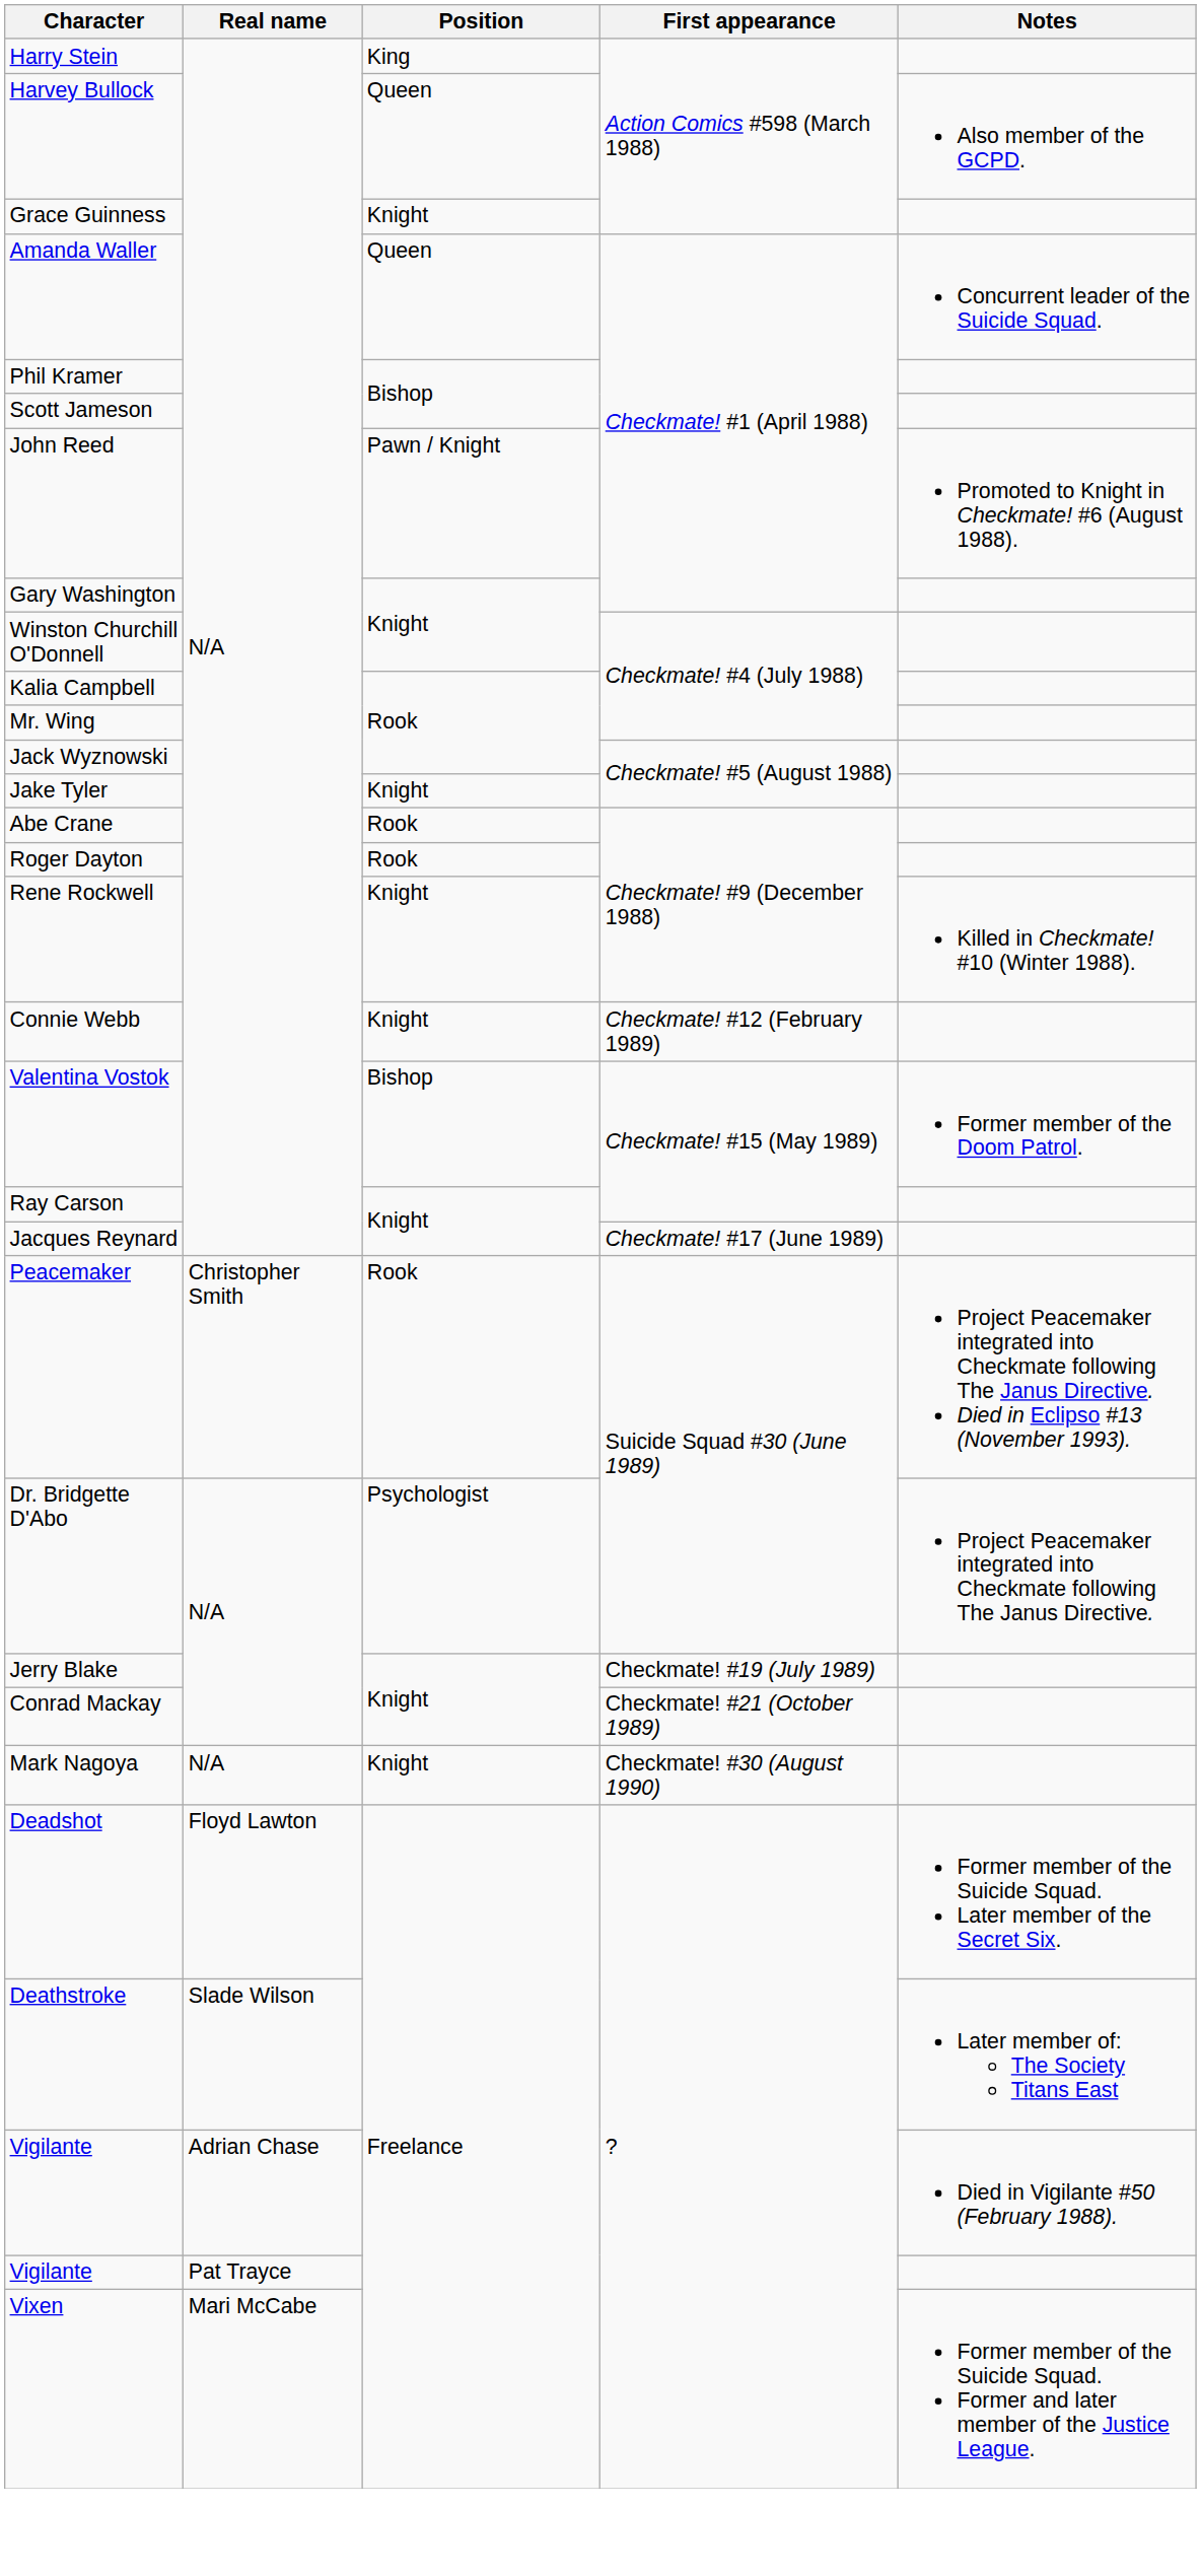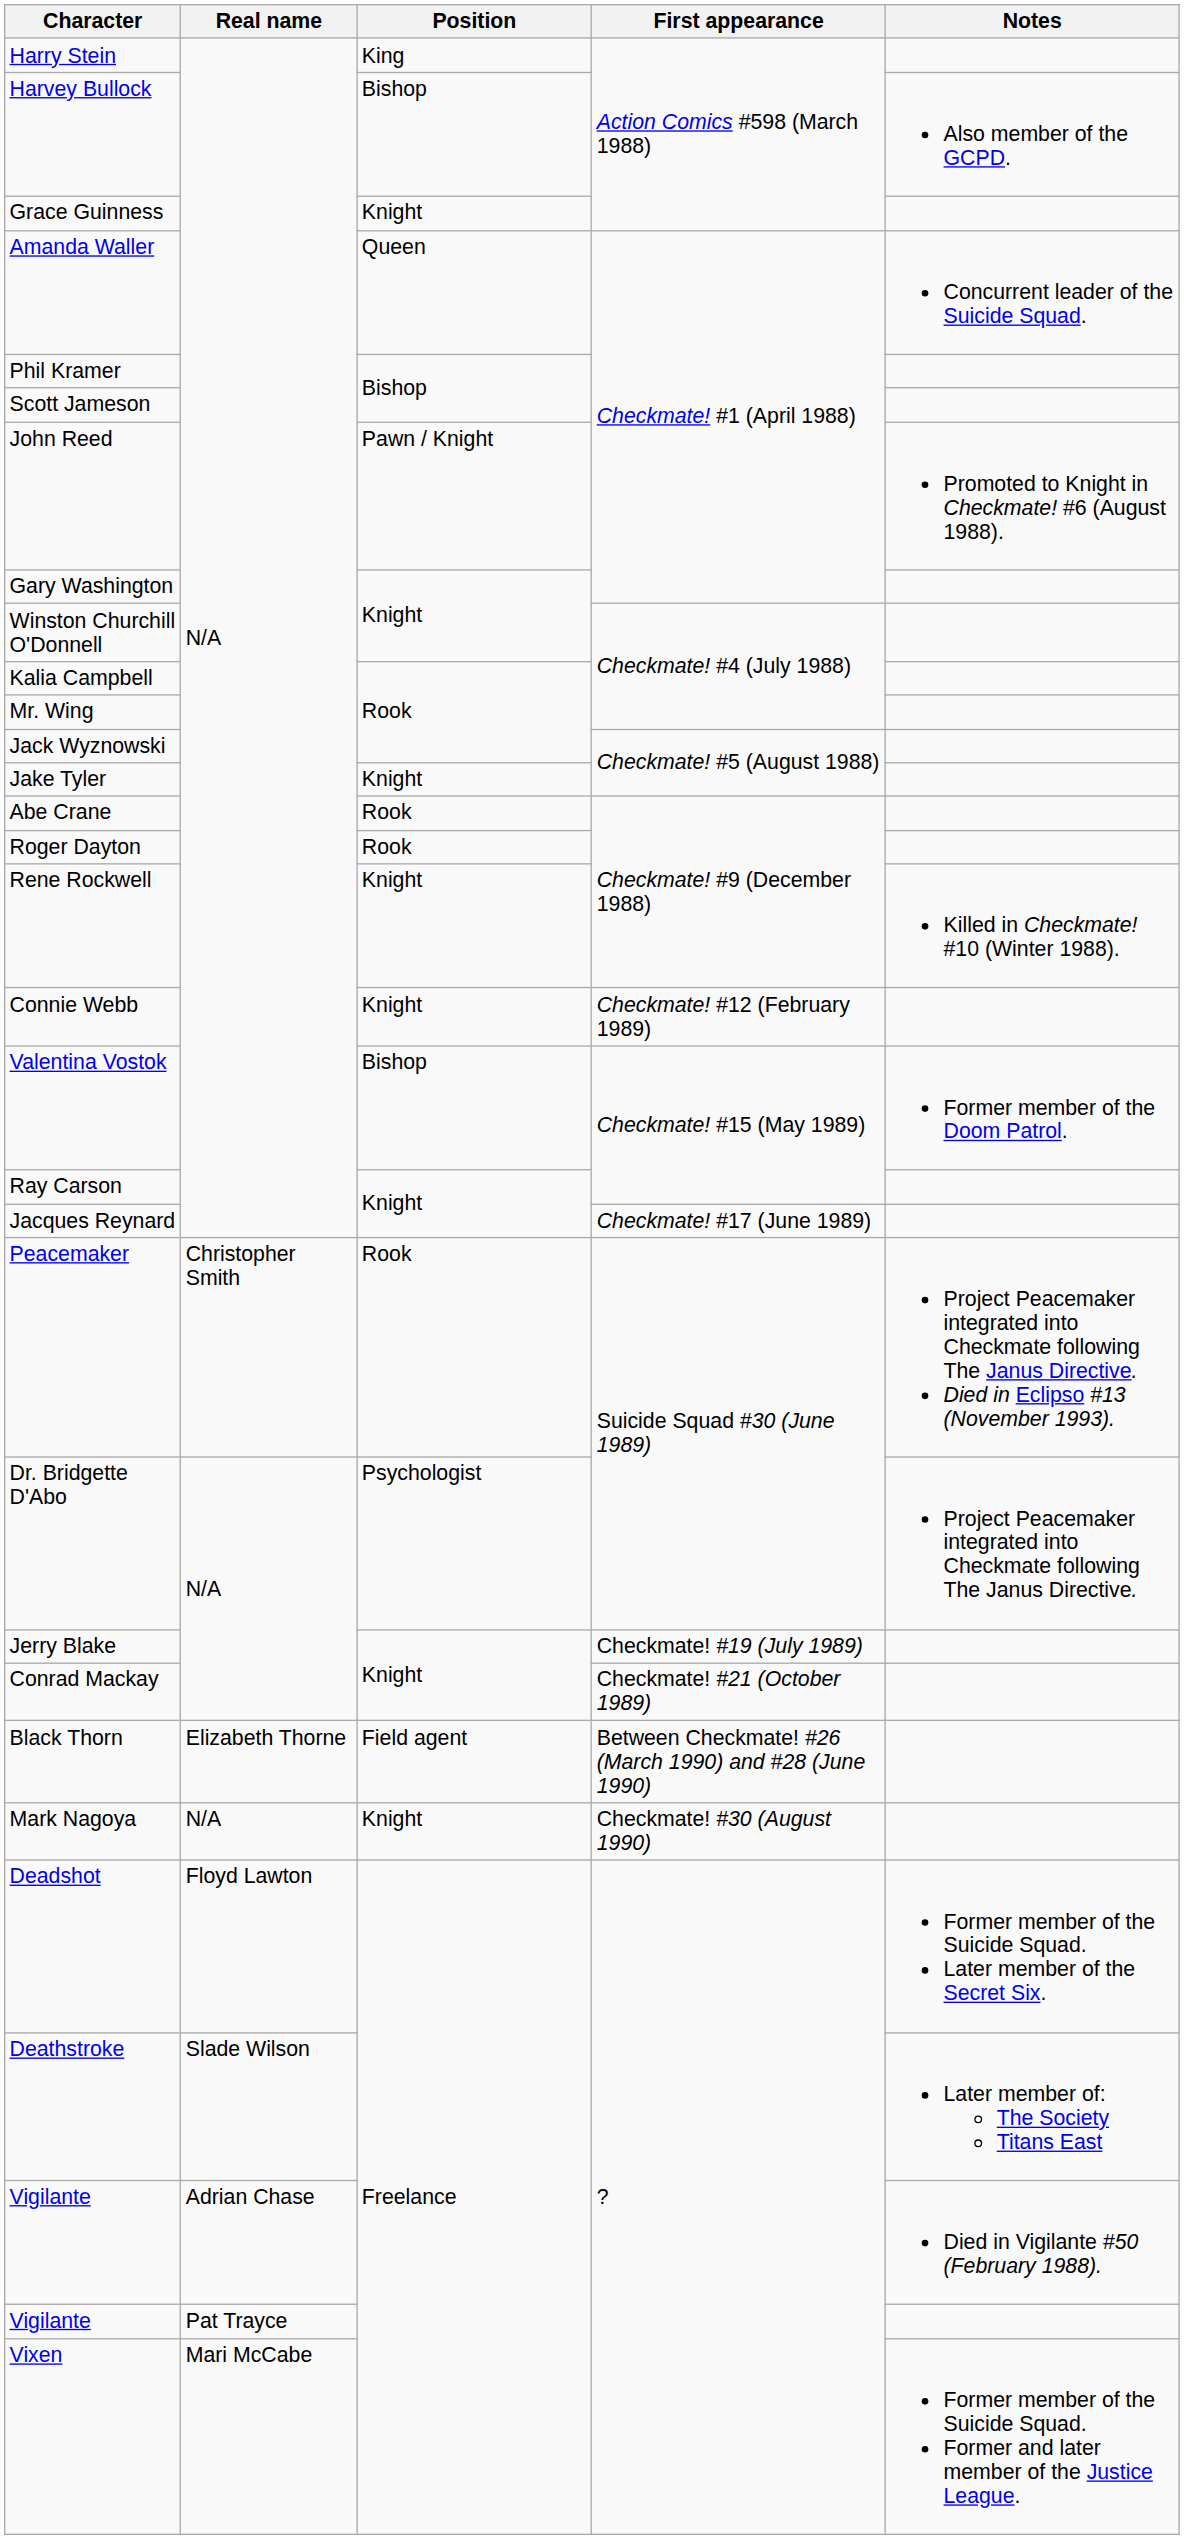Harvey Bullock | Position: Queen -> Bishop
+ row: Black Thorn | Elizabeth Thorne | Field agent | Between Checkmate! #26 (March 1990) and #28 (June 1990)
